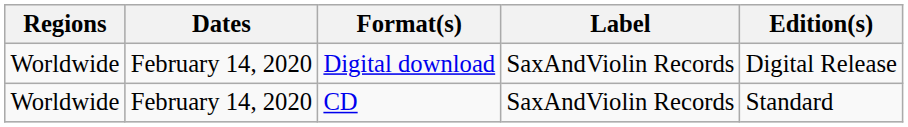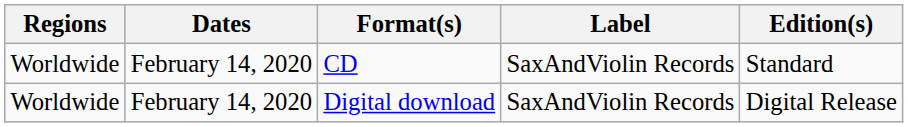rows swapped: CD <-> Digital download
